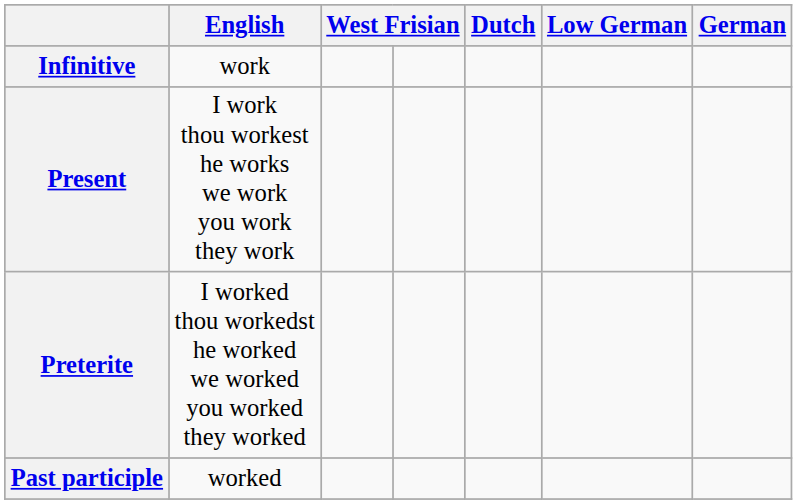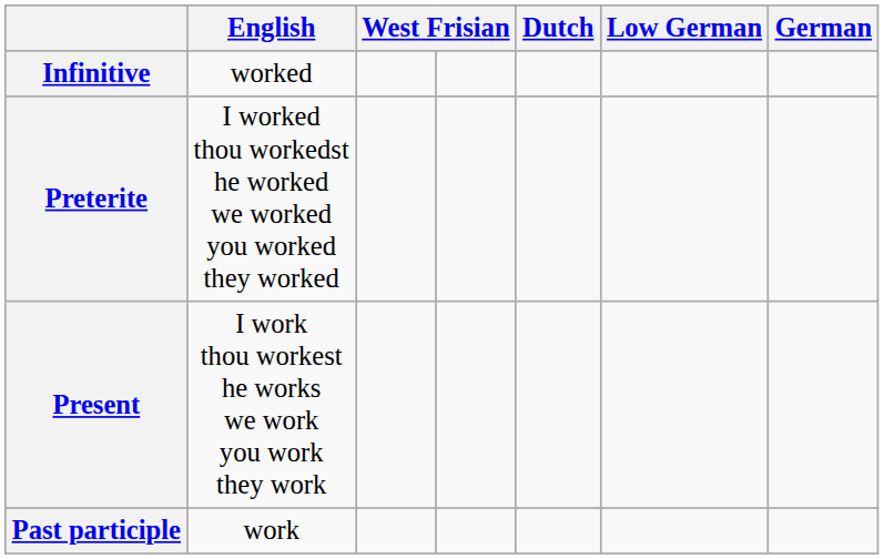Infinitive | English: work -> worked
rows swapped: Present <-> Preterite
Past participle | English: worked -> work
